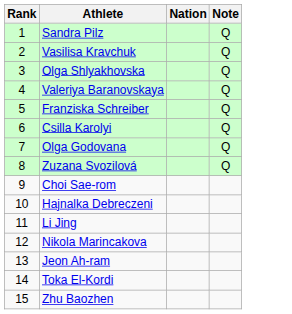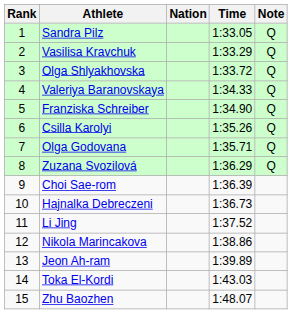+ column: Time | 1:33.05 | 1:33.29 | 1:33.72 | 1:34.33 | 1:34.90 | 1:35.26 | 1:35.71 | 1:36.29 | 1:36.39 | 1:36.73 | 1:37.52 | 1:38.86 | 1:39.89 | 1:43.03 | 1:48.07
